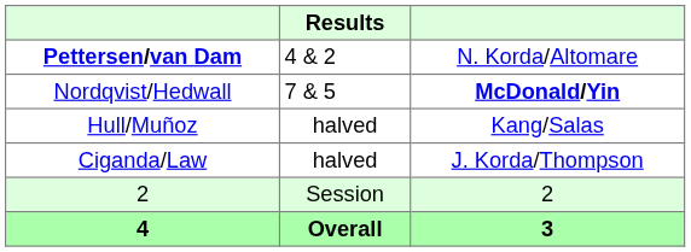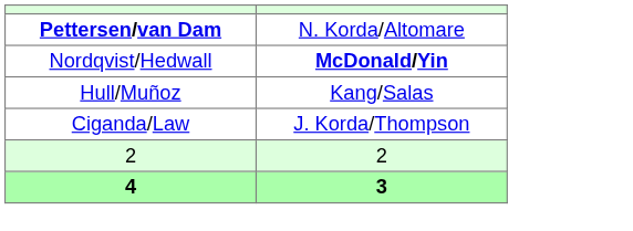- column: Results | 4 & 2 | 7 & 5 | halved | halved | Session | Overall
